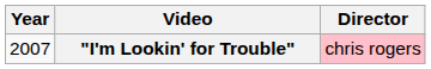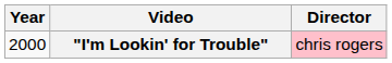"I'm Lookin' for Trouble" | Year: 2007 -> 2000
